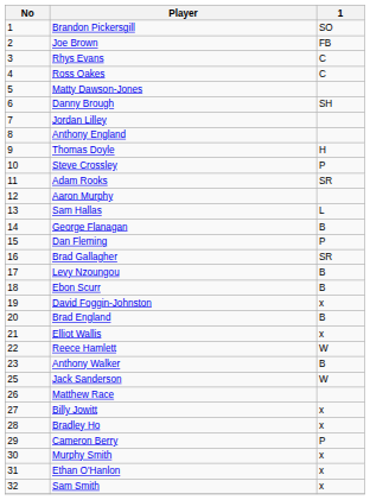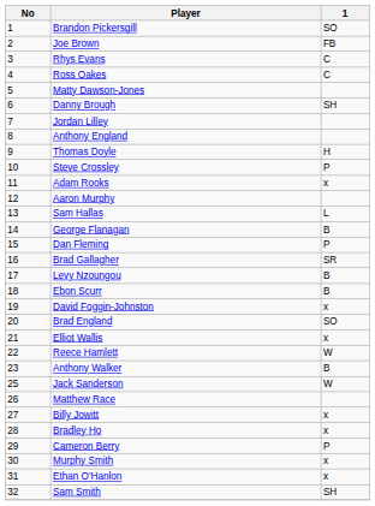Adam Rooks | 1: SR -> x
Brad England | 1: B -> SO
Sam Smith | 1: x -> SH
